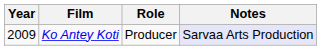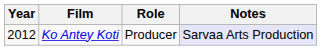Ko Antey Koti | Year: 2009 -> 2012
